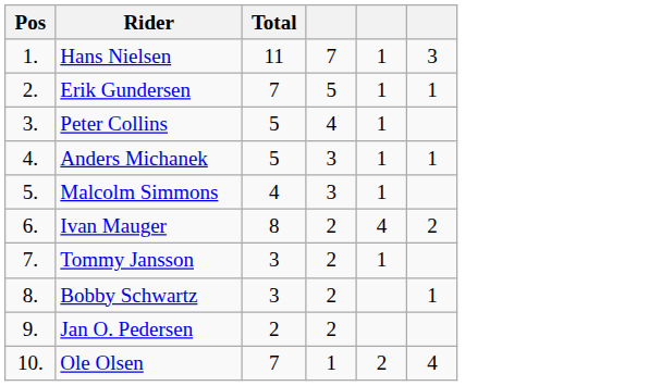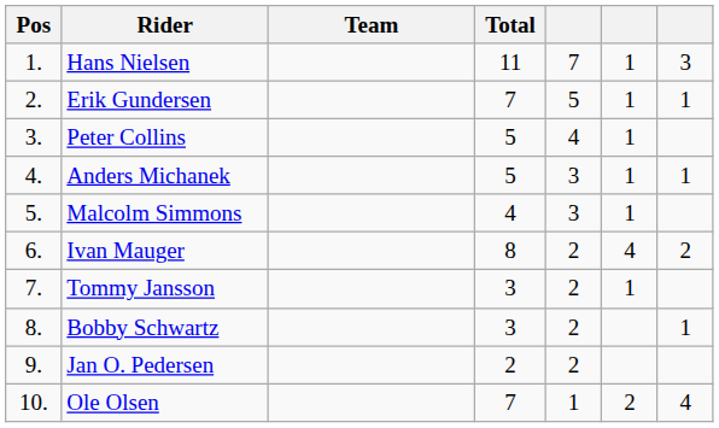+ column: Team
